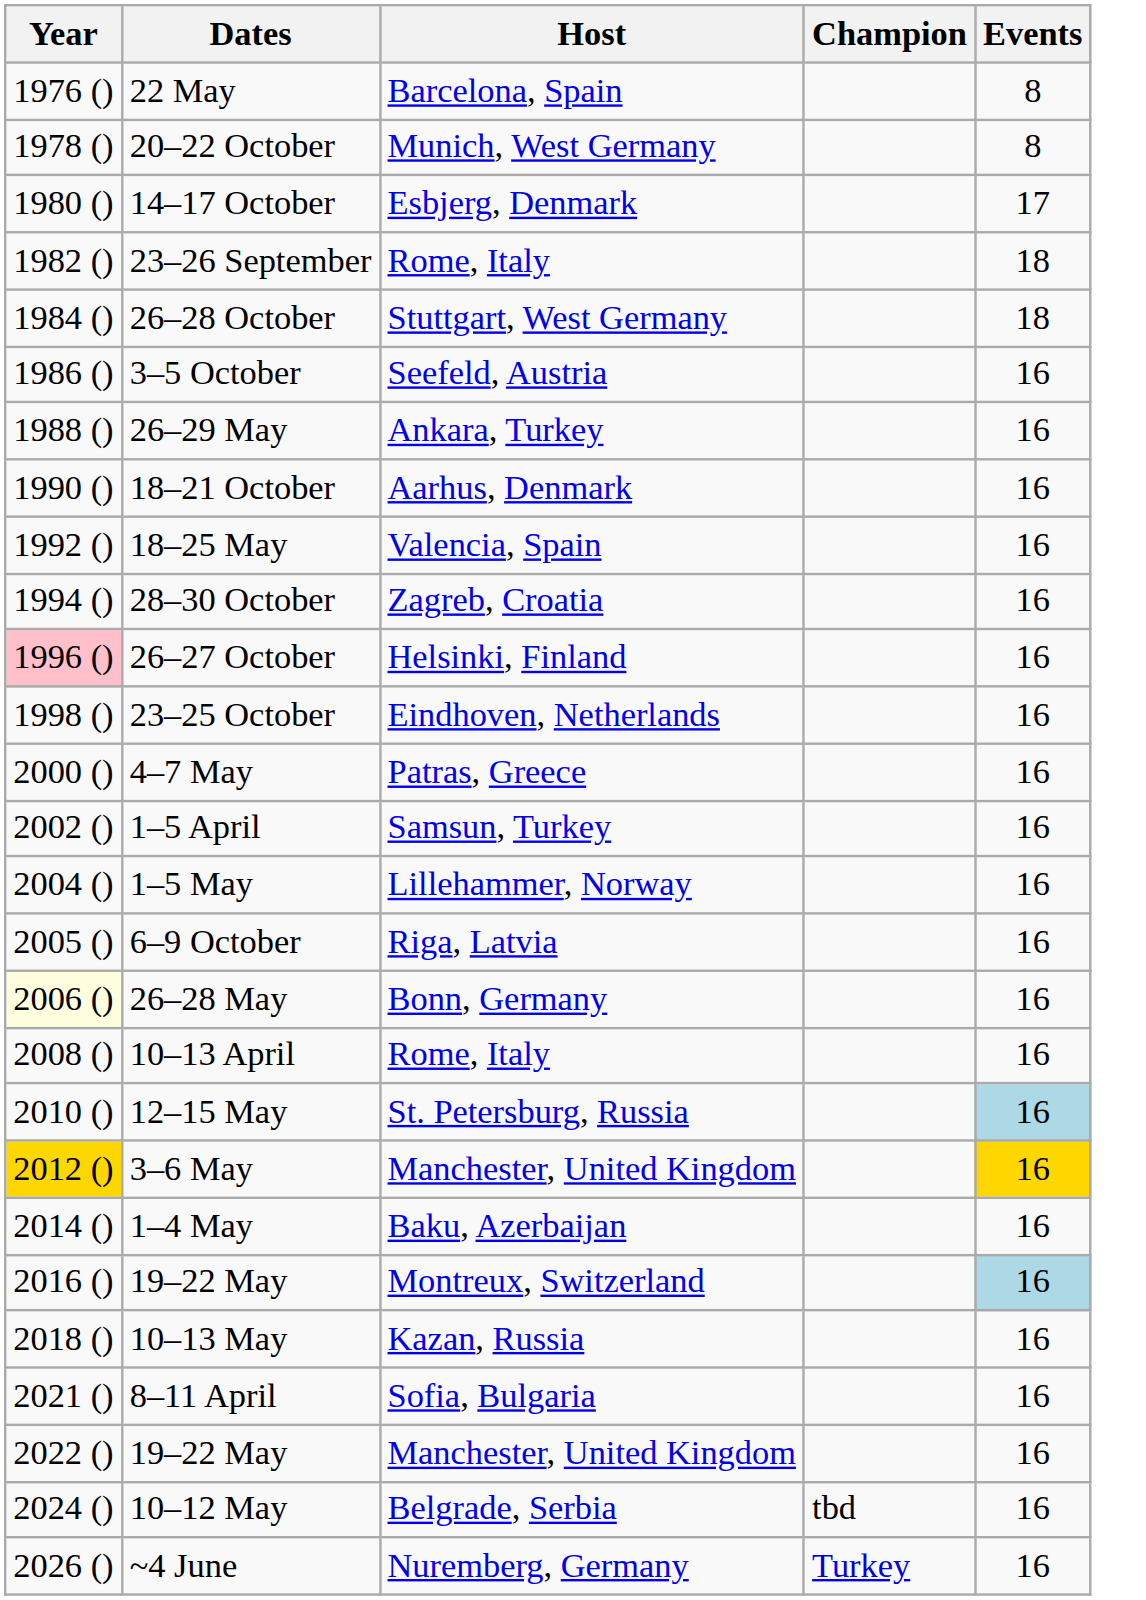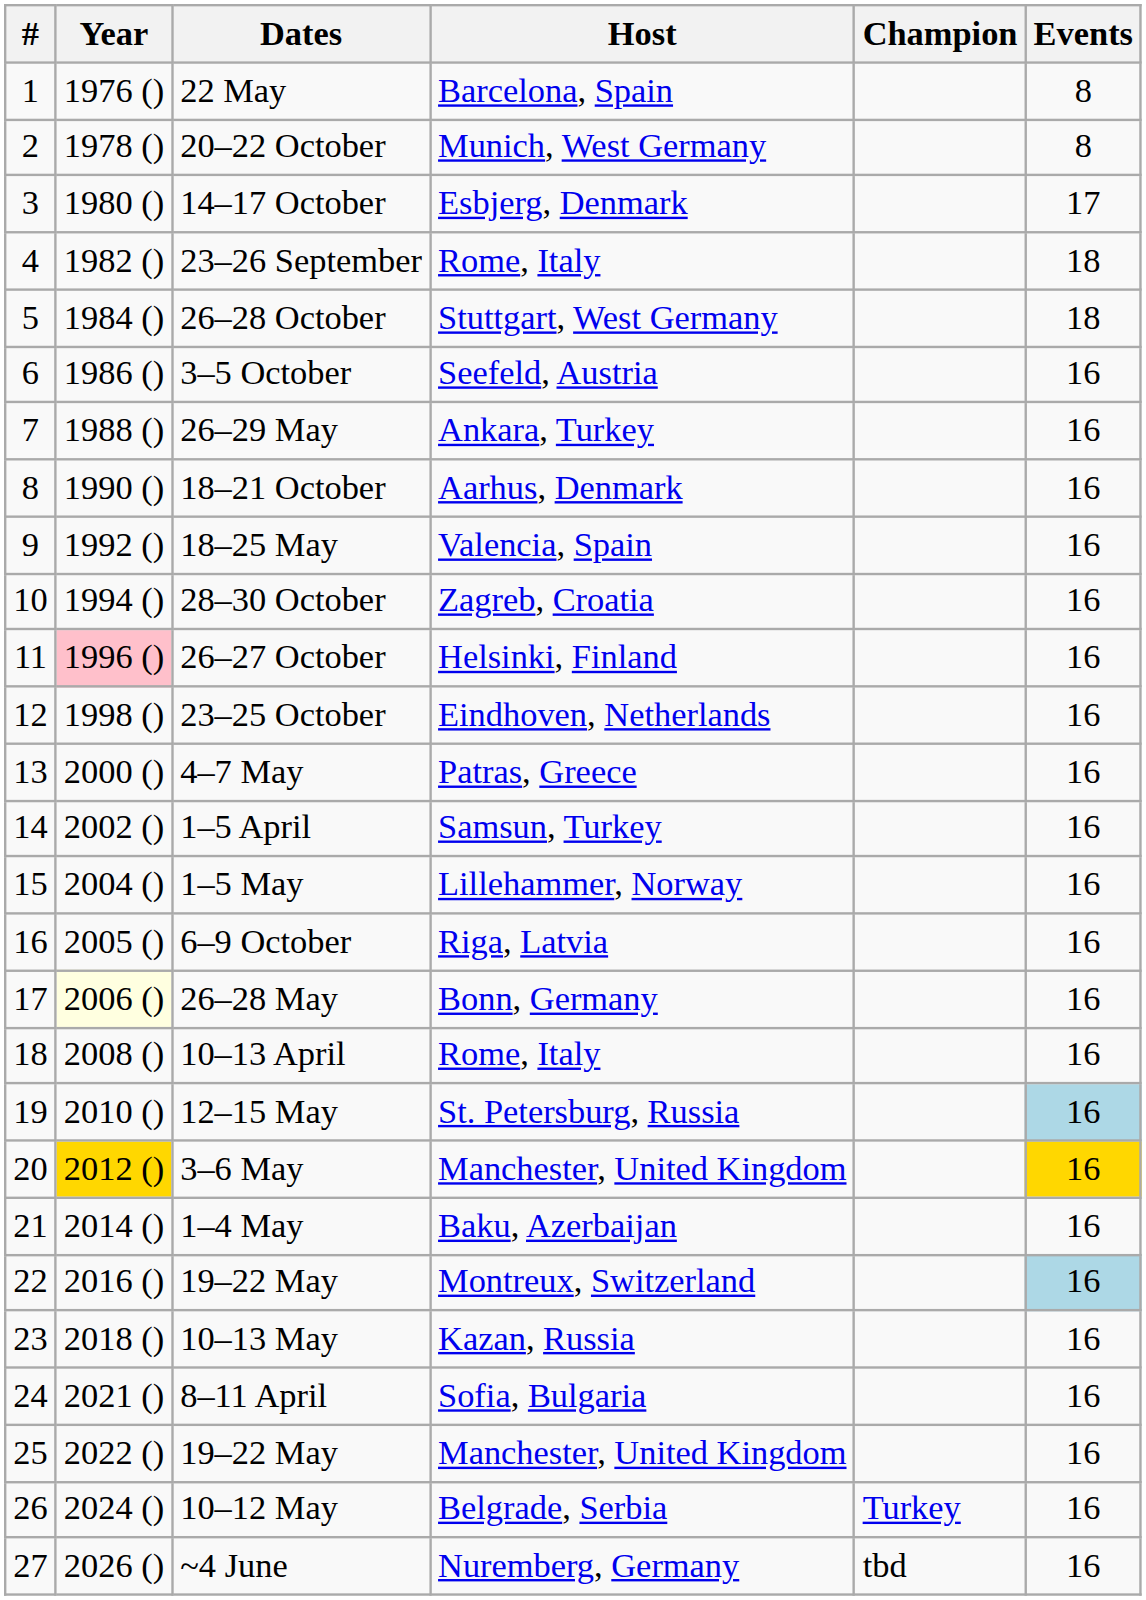+ column: # | 1 | 2 | 3 | 4 | 5 | 6 | 7 | 8 | 9 | 10 | 11 | 12 | 13 | 14 | 15 | 16 | 17 | 18 | 19 | 20 | 21 | 22 | 23 | 24 | 25 | 26 | 27
10–12 May | Champion: tbd -> Turkey
~4 June | Champion: Turkey -> tbd
